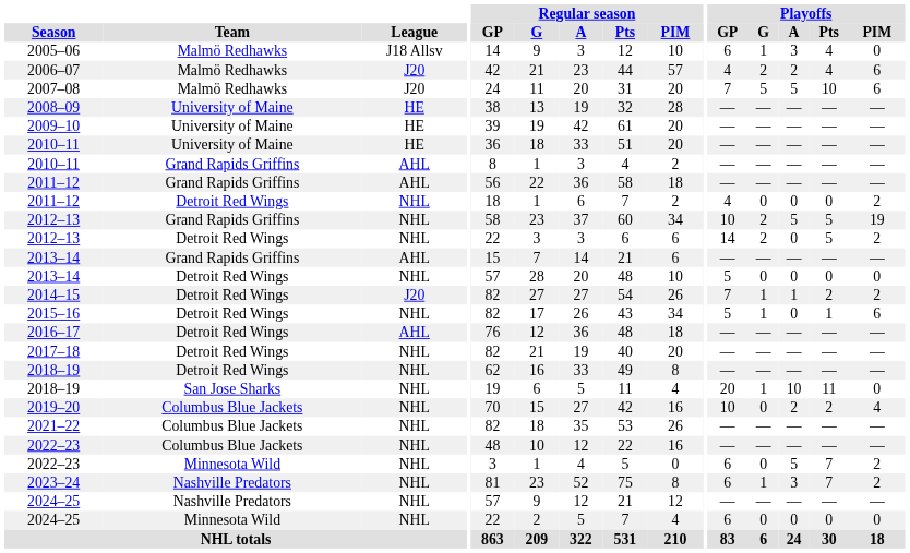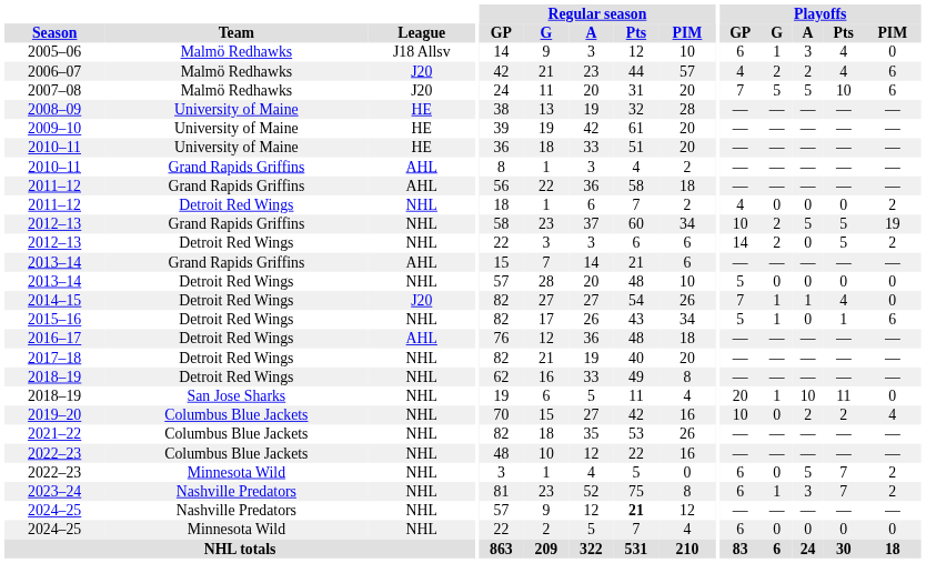2014–15 | Playoffs / Pts: 2 -> 4
2014–15 | Playoffs / PIM: 2 -> 0
2024–25 / Nashville Predators | Regular season / Pts: normal -> bold
